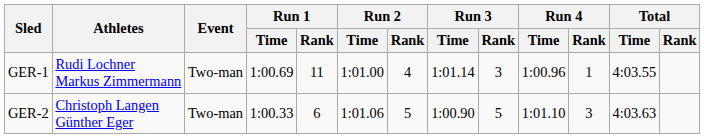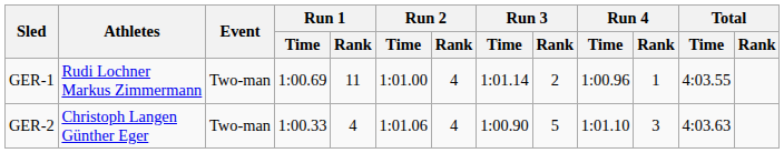GER-1 | Run 3 / Rank: 3 -> 2
GER-2 | Run 1 / Rank: 6 -> 4
GER-2 | Run 2 / Rank: 5 -> 4
